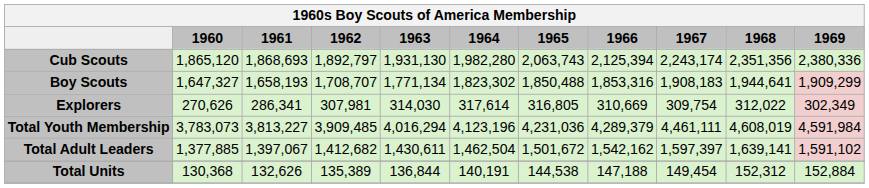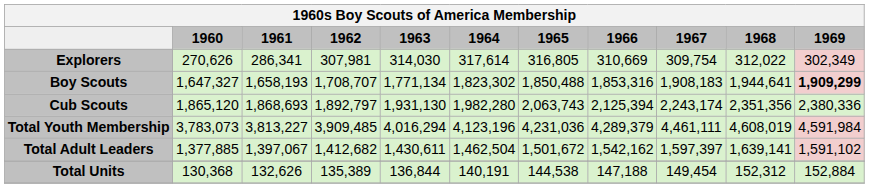rows swapped: Cub Scouts <-> Explorers
Boy Scouts | 1969: normal -> bold
